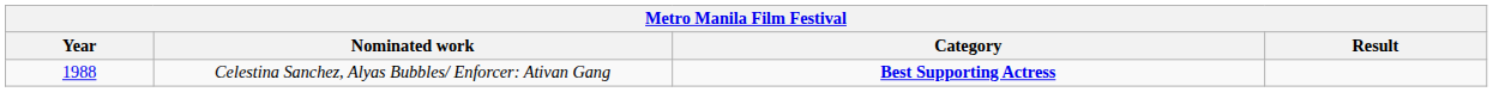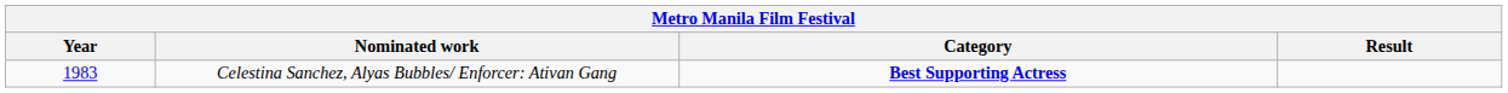Celestina Sanchez, Alyas Bubbles/ Enforcer: Ativan Gang | Year: 1988 -> 1983
